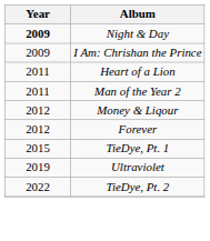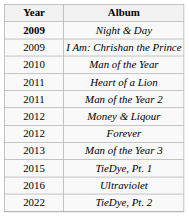+ row: 2010 | Man of the Year
+ row: 2013 | Man of the Year 3
Ultraviolet | Year: 2019 -> 2016
